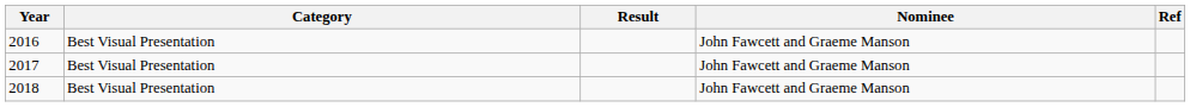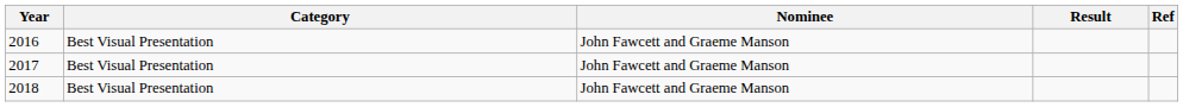columns swapped: Nominee <-> Result
